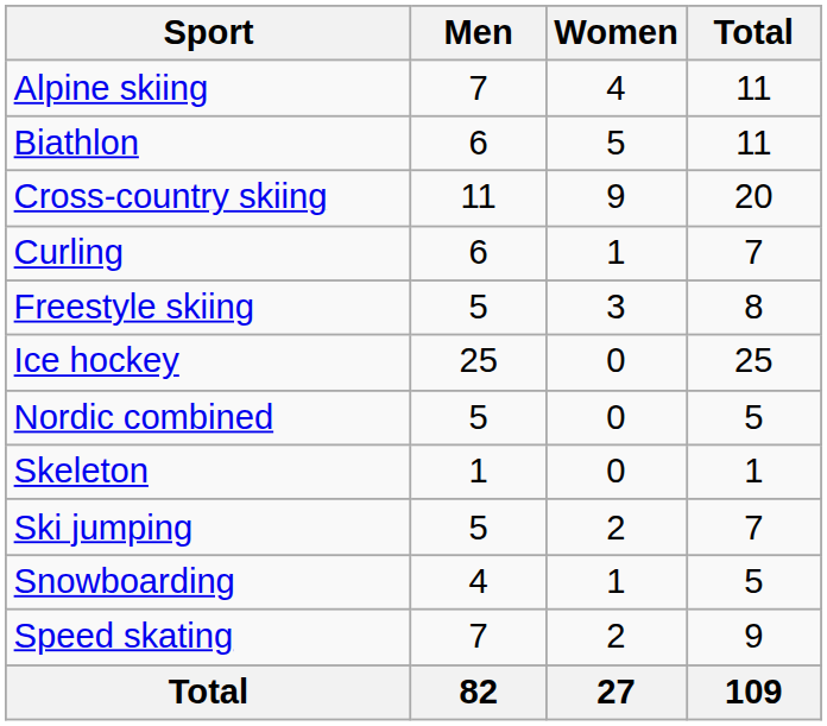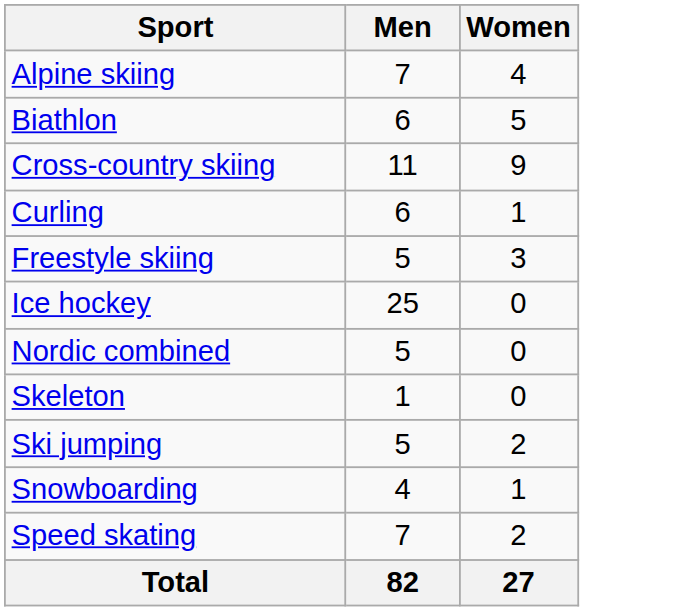- column: Total | 11 | 11 | 20 | 7 | 8 | 25 | 5 | 1 | 7 | 5 | 9 | 109
